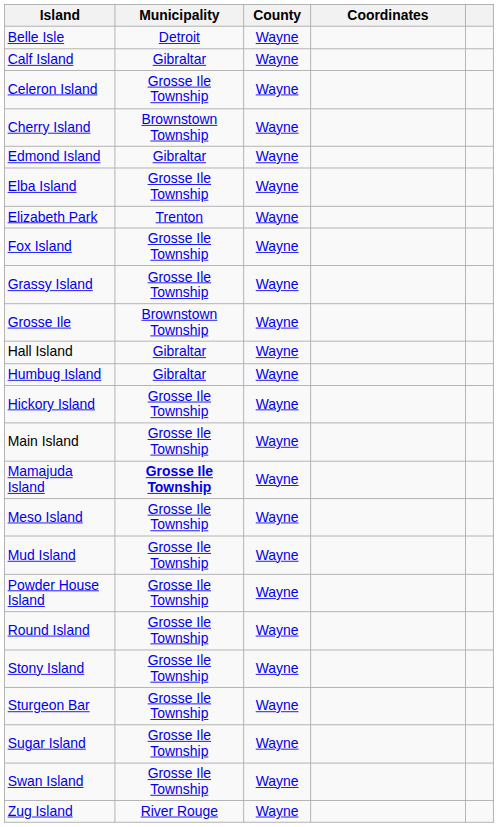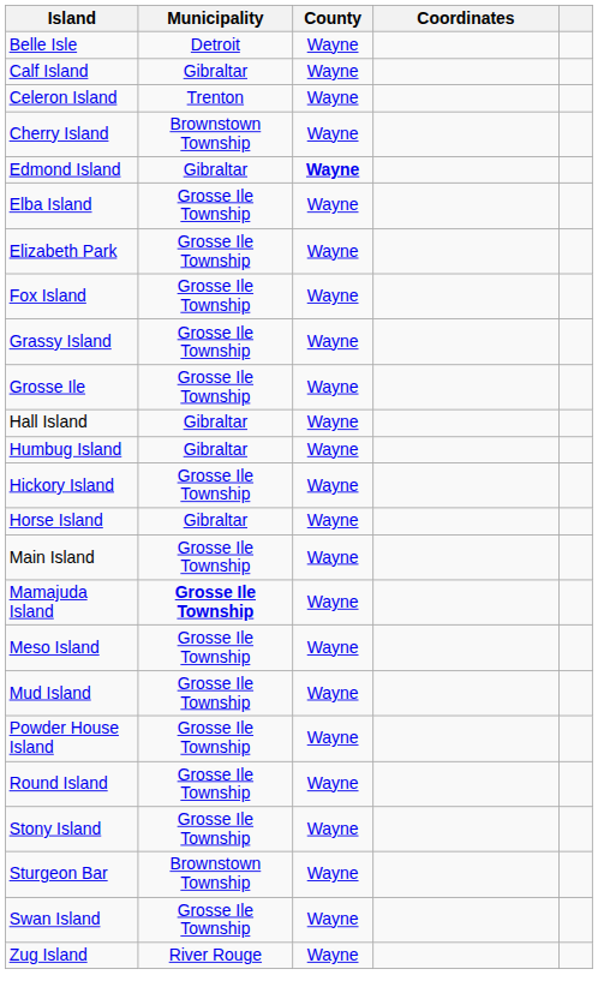Celeron Island | Municipality: Grosse Ile Township -> Trenton
Edmond Island | County: normal -> bold
Elizabeth Park | Municipality: Trenton -> Grosse Ile Township
Grosse Ile | Municipality: Brownstown Township -> Grosse Ile Township
+ row: Horse Island | Gibraltar | Wayne
Sturgeon Bar | Municipality: Grosse Ile Township -> Brownstown Township
- row: Sugar Island | Grosse Ile Township | Wayne
